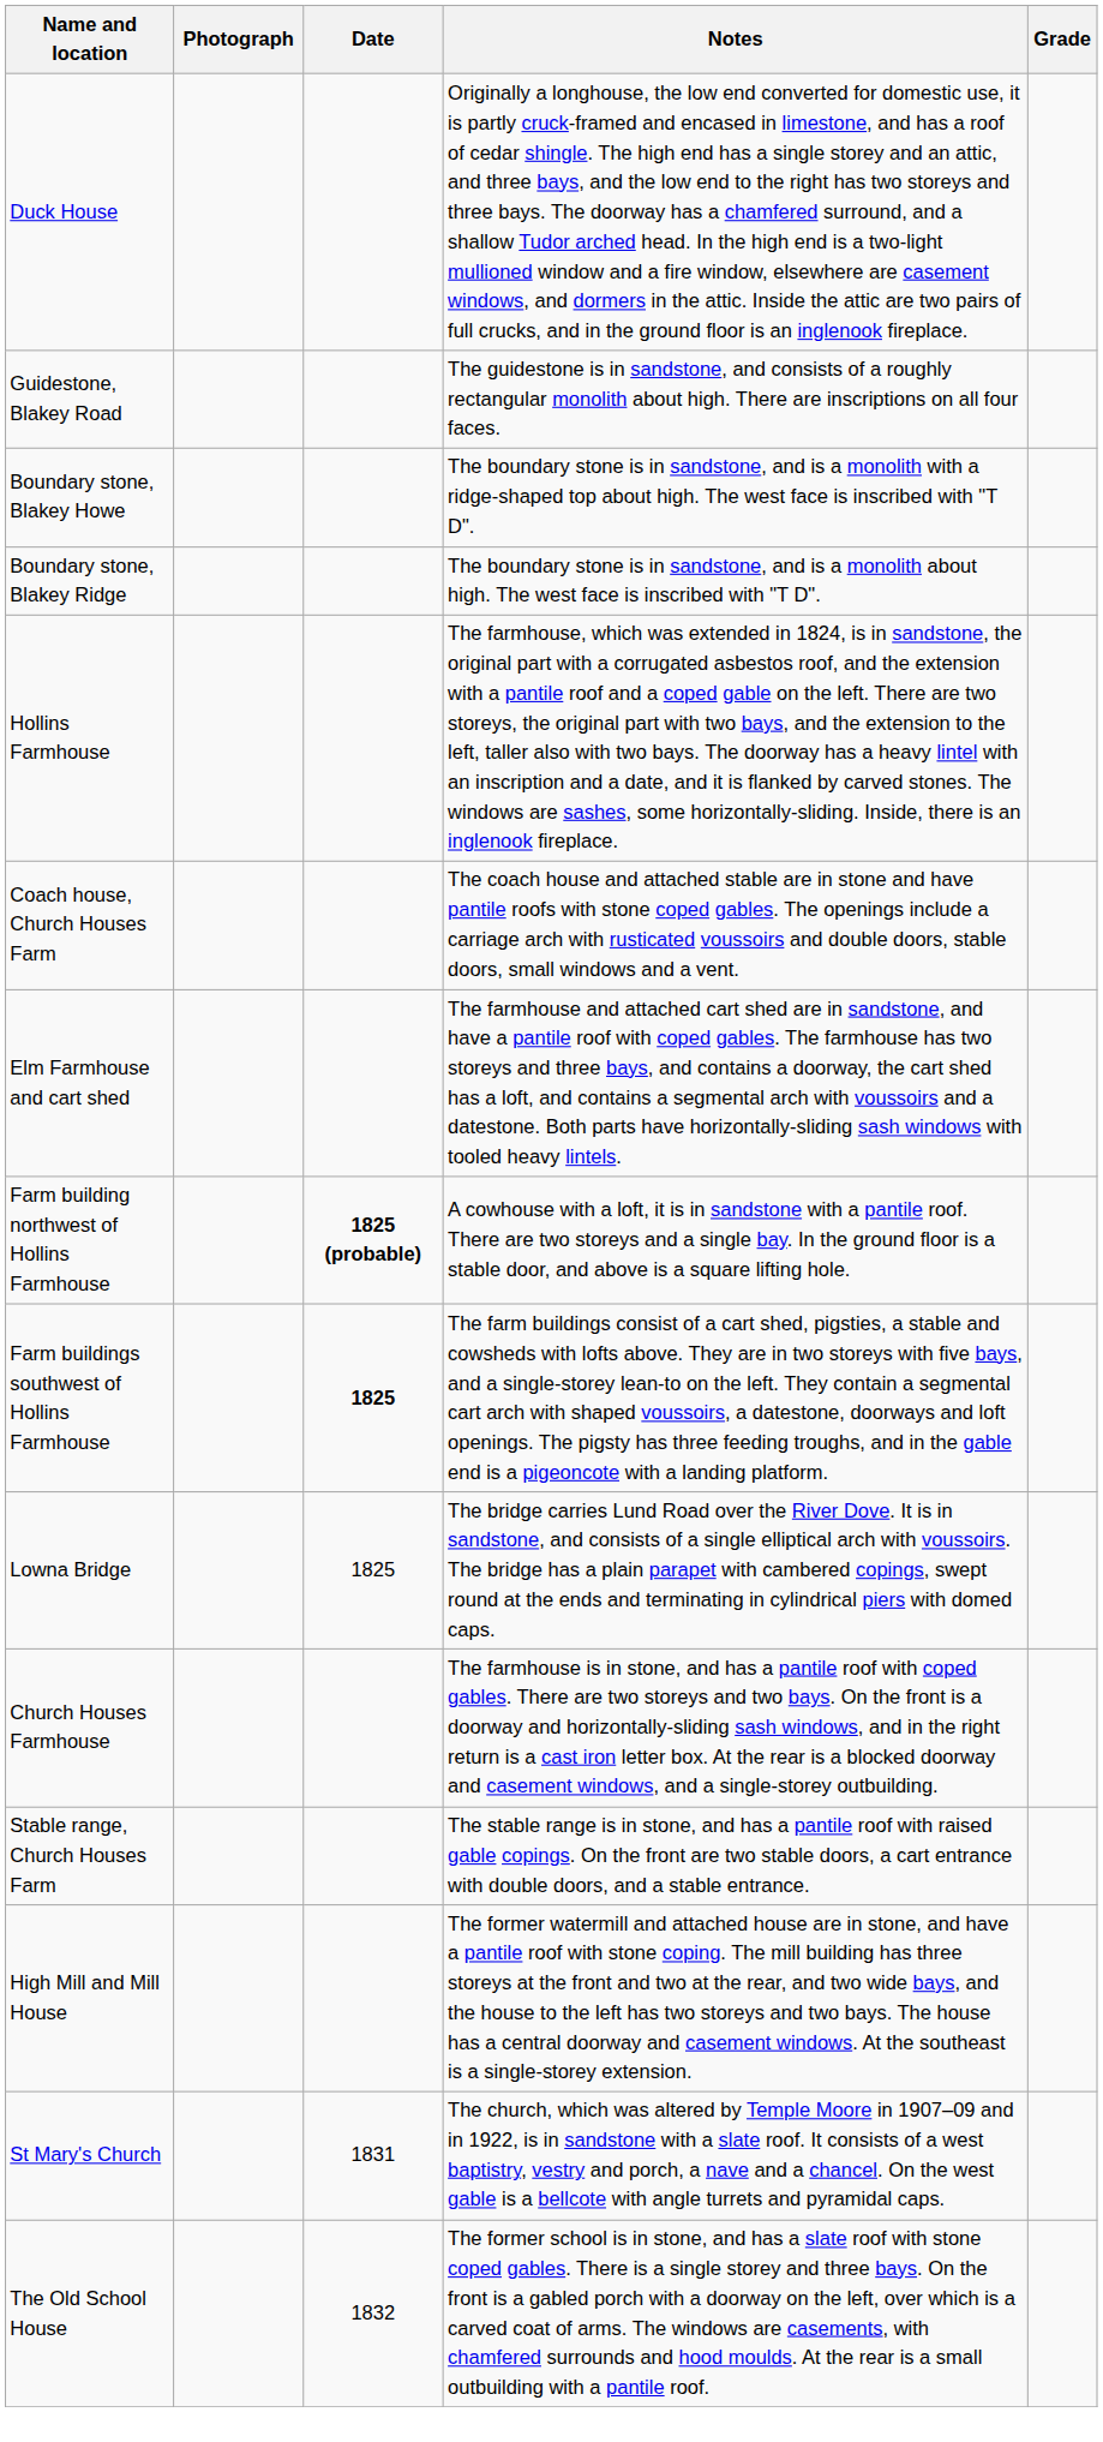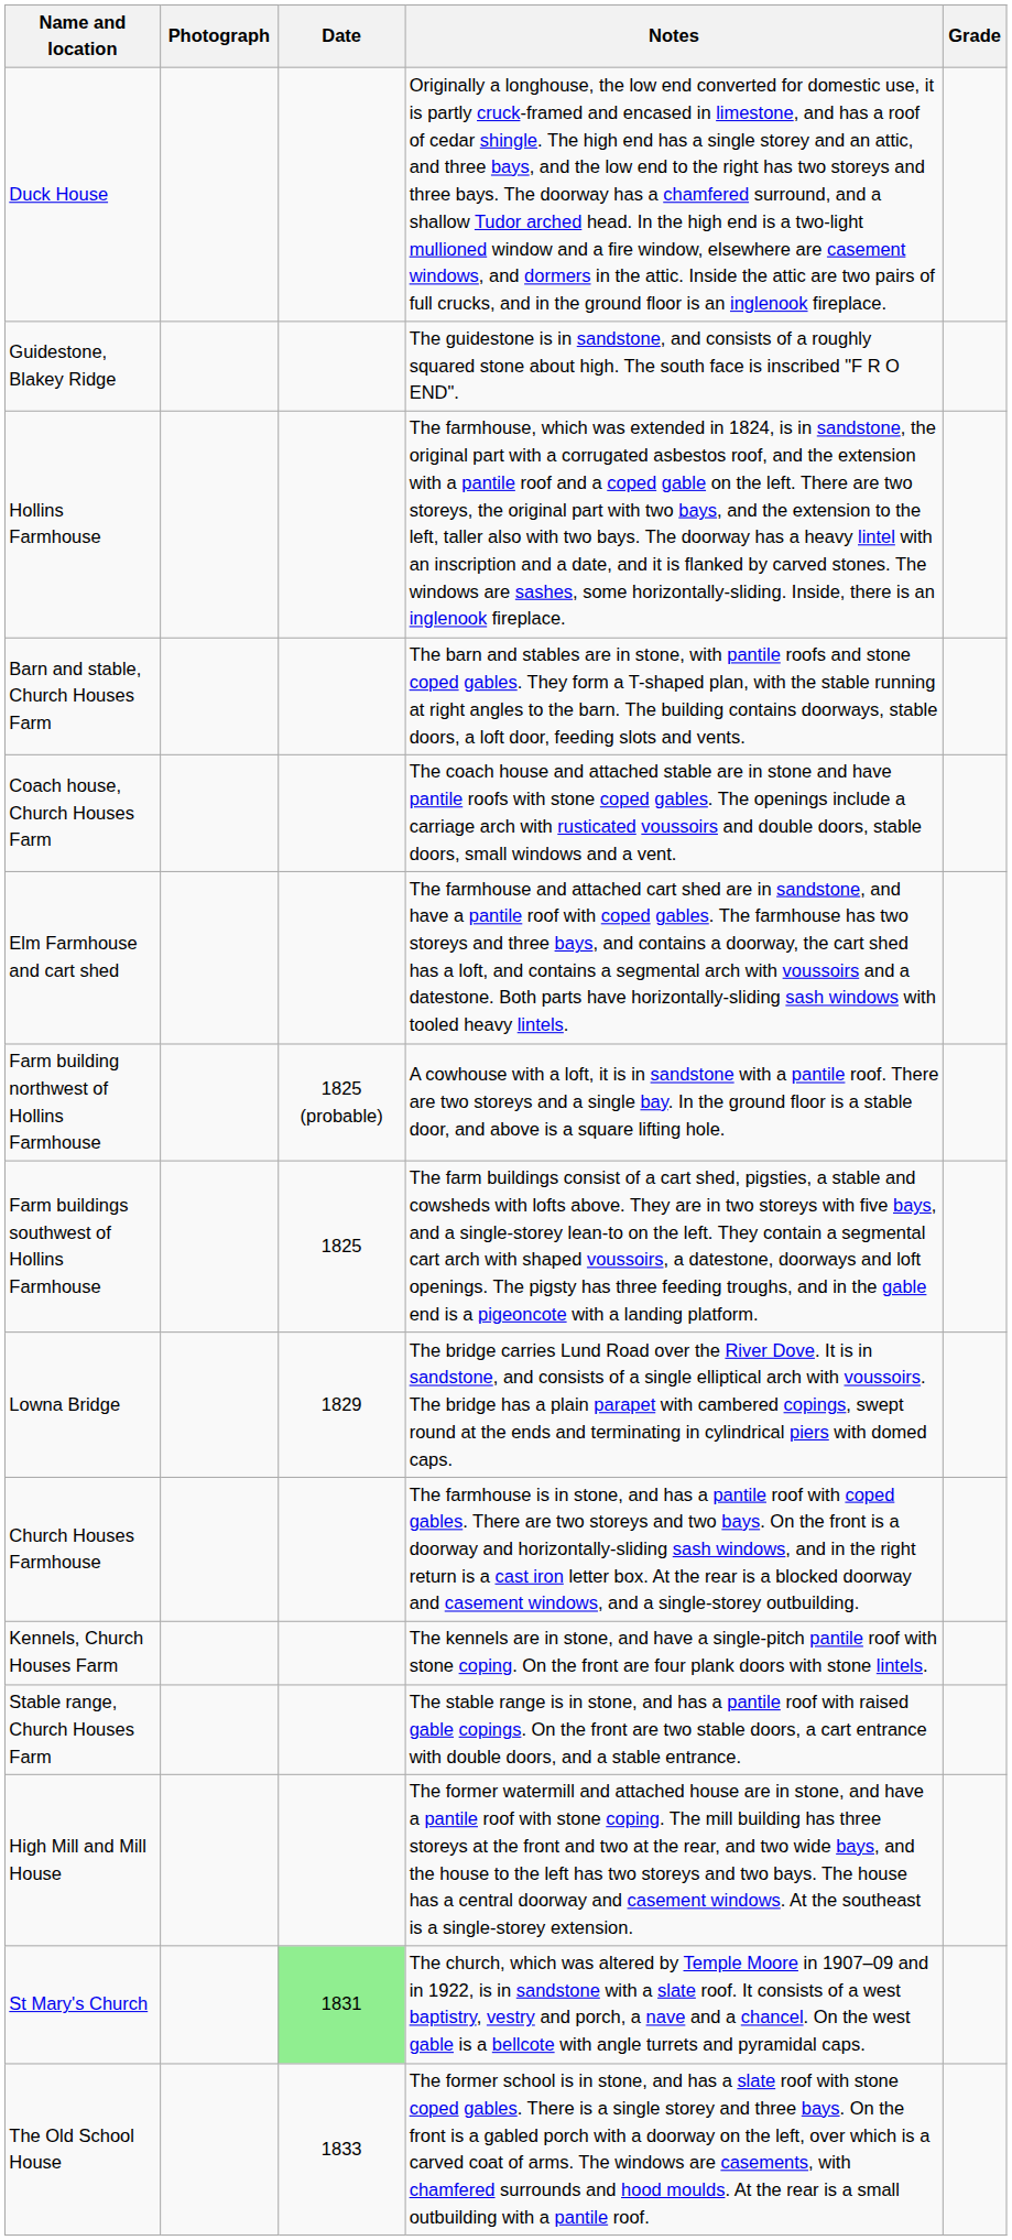+ row: Guidestone, Blakey Ridge | The guidestone is in sandstone, and consists of a roughly squared stone about high. The south face is inscribed "F R O END".
- row: Guidestone, Blakey Road | The guidestone is in sandstone, and consists of a roughly rectangular monolith about high. There are inscriptions on all four faces.
- row: Boundary stone, Blakey Howe | The boundary stone is in sandstone, and is a monolith with a ridge-shaped top about high. The west face is inscribed with "T D".
- row: Boundary stone, Blakey Ridge | The boundary stone is in sandstone, and is a monolith about high. The west face is inscribed with "T D".
+ row: Barn and stable, Church Houses Farm | The barn and stables are in stone, with pantile roofs and stone coped gables. They form a T-shaped plan, with the stable running at right angles to the barn. The building contains doorways, stable doors, a loft door, feeding slots and vents.
Farm building northwest of Hollins Farmhouse | Date: bold -> normal
Farm buildings southwest of Hollins Farmhouse | Date: bold -> normal
Lowna Bridge | Date: 1825 -> 1829
+ row: Kennels, Church Houses Farm | The kennels are in stone, and have a single-pitch pantile roof with stone coping. On the front are four plank doors with stone lintels.
St Mary's Church | Date: no background -> lightgreen background
The Old School House | Date: 1832 -> 1833
